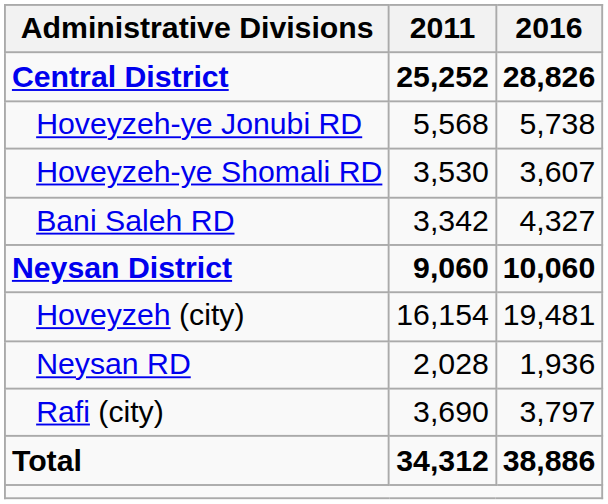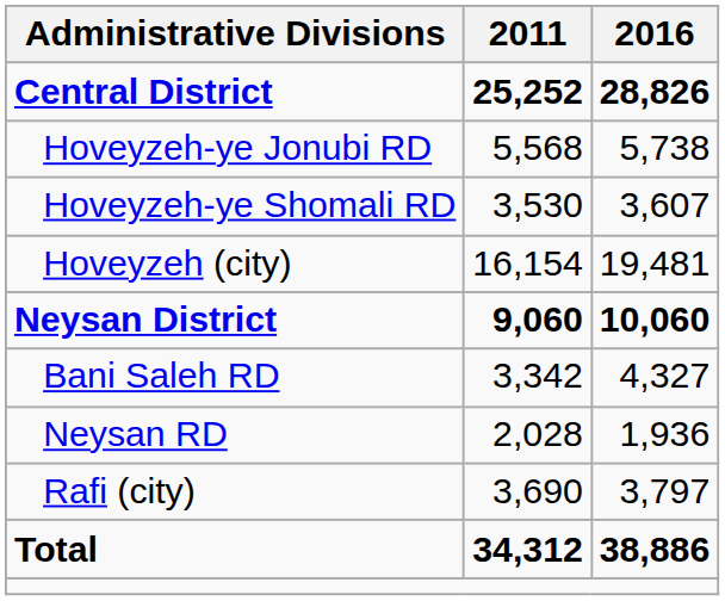rows swapped: Hoveyzeh (city) <-> Bani Saleh RD
